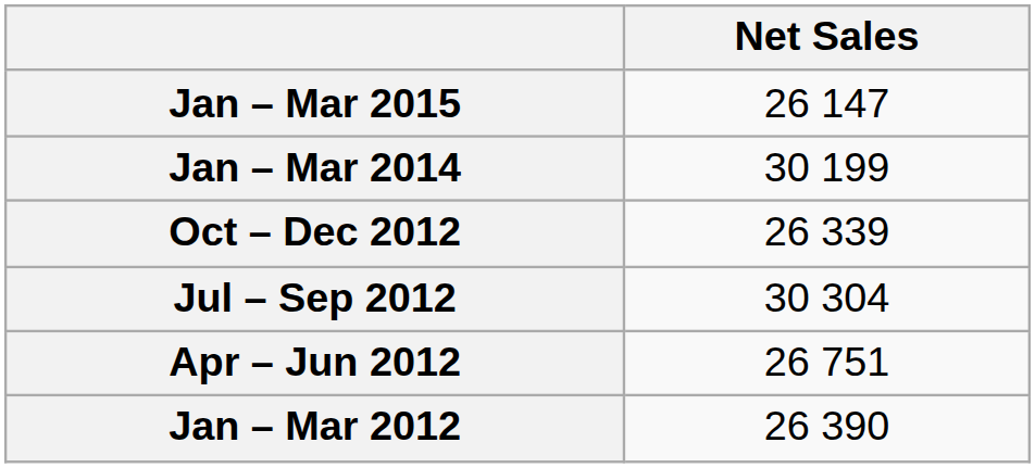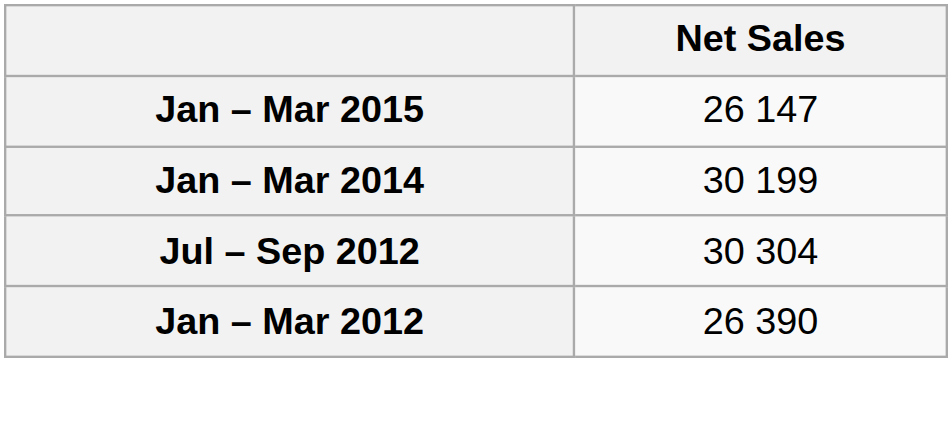- row: Oct – Dec 2012 | 26 339
- row: Apr – Jun 2012 | 26 751
